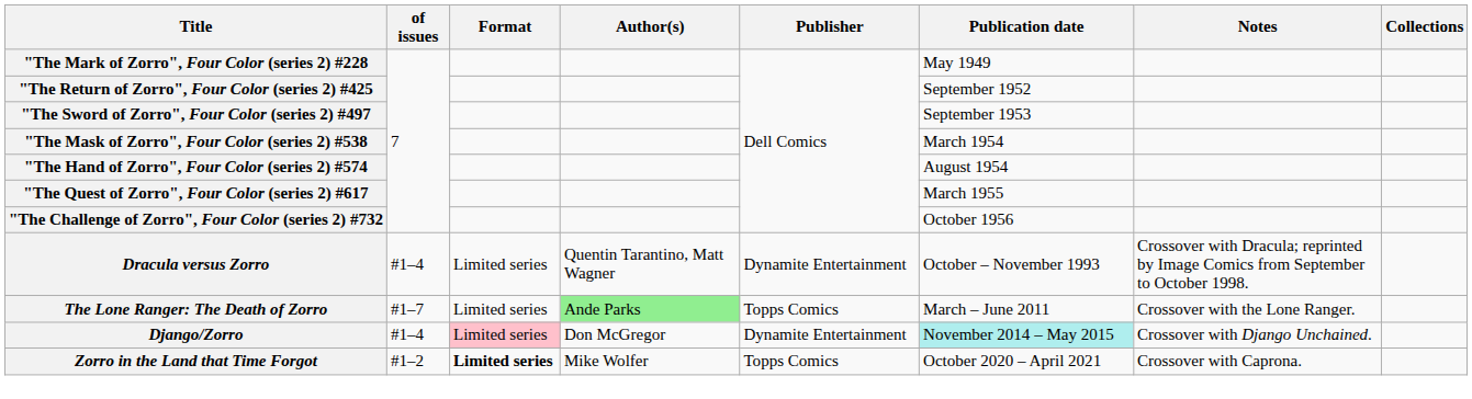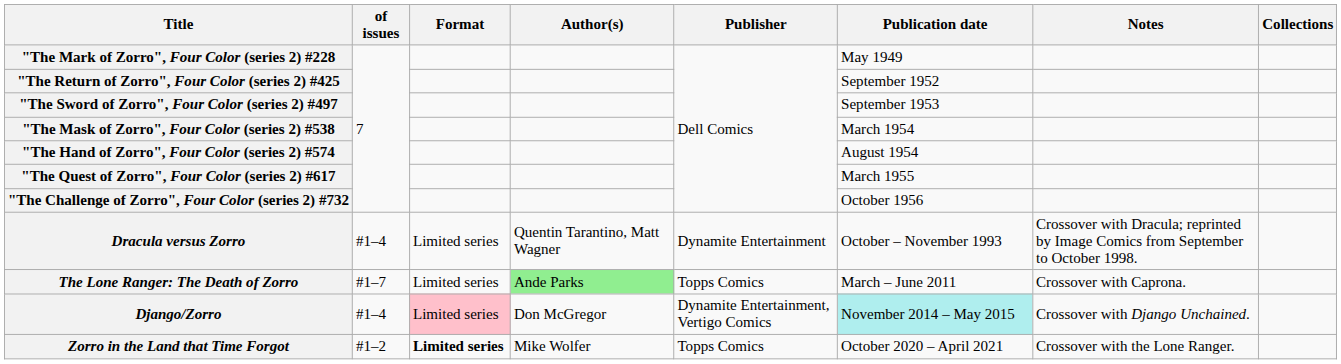The Lone Ranger: The Death of Zorro | Notes: Crossover with the Lone Ranger. -> Crossover with Caprona.
Django/Zorro | Publisher: Dynamite Entertainment -> Dynamite Entertainment, Vertigo Comics
Zorro in the Land that Time Forgot | Notes: Crossover with Caprona. -> Crossover with the Lone Ranger.
